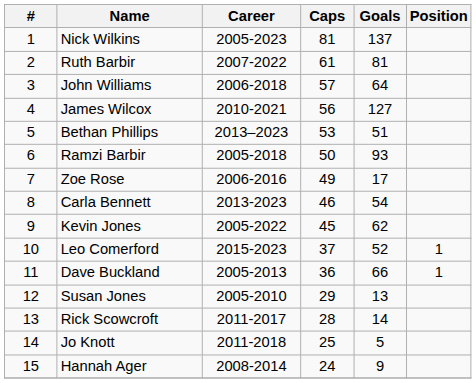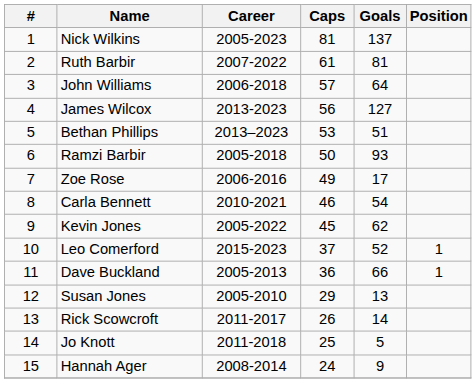James Wilcox | Career: 2010-2021 -> 2013-2023
Carla Bennett | Career: 2013-2023 -> 2010-2021
Rick Scowcroft | Caps: 28 -> 26
